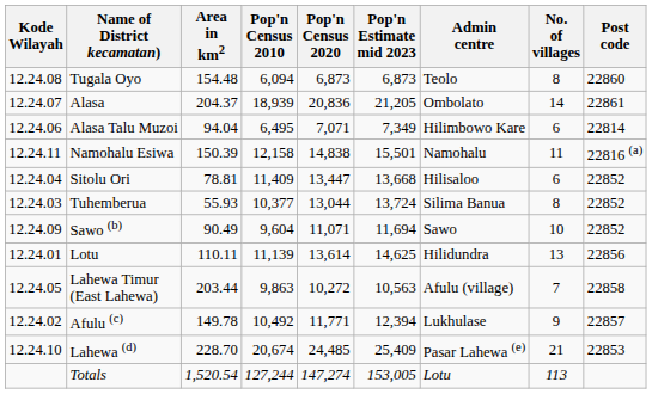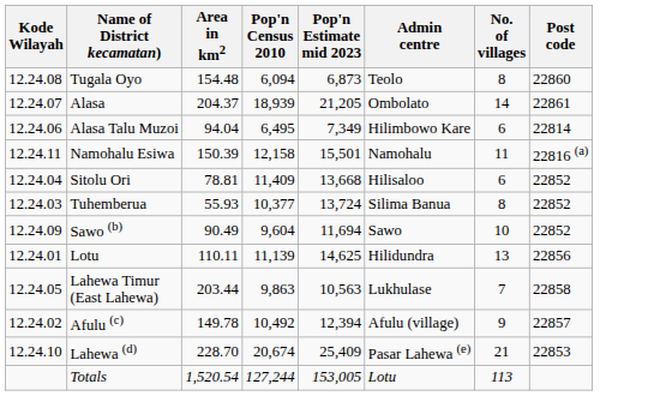- column: Pop'n Census 2020 | 6,873 | 20,836 | 7,071 | 14,838 | 13,447 | 13,044 | 11,071 | 13,614 | 10,272 | 11,771 | 24,485 | 147,274
Lahewa Timur (East Lahewa) | Admin centre: Afulu (village) -> Lukhulase
Afulu (c) | Admin centre: Lukhulase -> Afulu (village)
